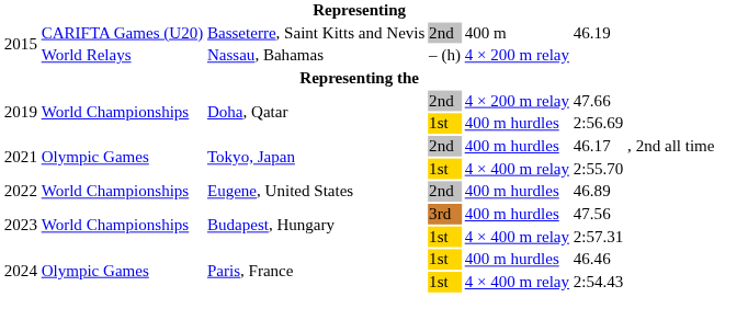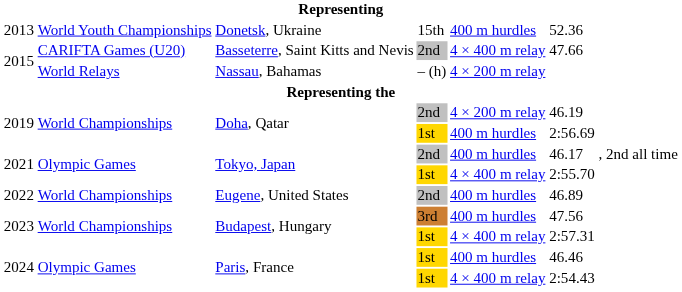+ row: 2013 | World Youth Championships | Donetsk, Ukraine | 15th | 400 m hurdles | 52.36
Basseterre, Saint Kitts and Nevis | column 5: 400 m -> 4 × 400 m relay
Basseterre, Saint Kitts and Nevis | column 6: 46.19 -> 47.66
Doha, Qatar / 2nd | column 6: 47.66 -> 46.19
